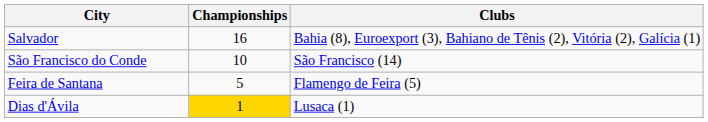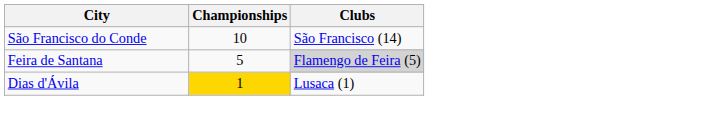- row: Salvador | 16 | Bahia (8), Euroexport (3), Bahiano de Tênis (2), Vitória (2), Galícia (1)
Feira de Santana | Clubs: no background -> lightgrey background
